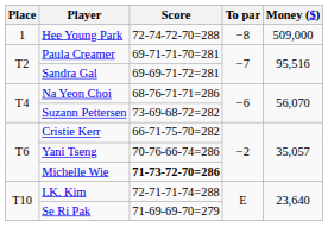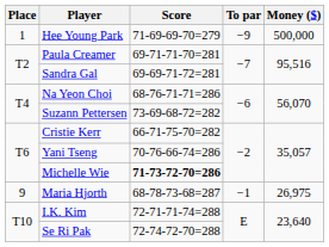Hee Young Park | Score: 72-74-72-70=288 -> 71-69-69-70=279
Hee Young Park | To par: −8 -> −9
Hee Young Park | Money ($): 509,000 -> 500,000
+ row: 9 | Maria Hjorth | 68-78-73-68=287 | −1 | 26,975
Se Ri Pak | Score: 71-69-69-70=279 -> 72-74-72-70=288
